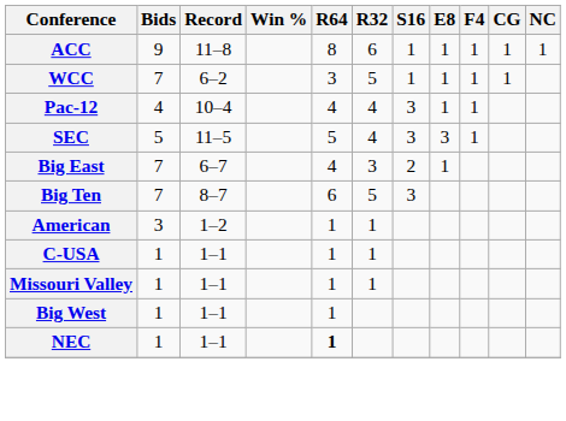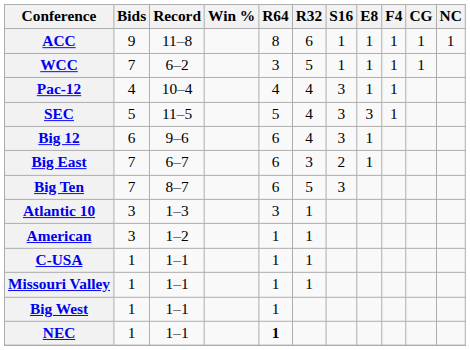+ row: Big 12 | 6 | 9–6 | 6 | 4 | 3 | 1
Big East | R64: 4 -> 6
+ row: Atlantic 10 | 3 | 1–3 | 3 | 1
